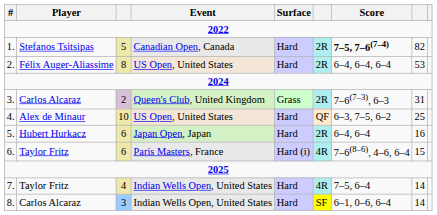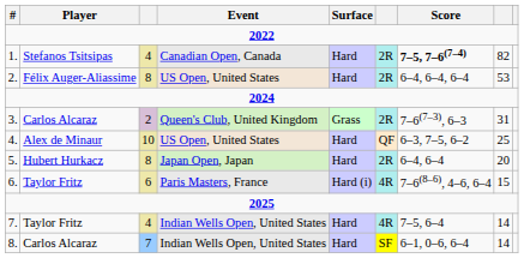1. | column 3: 5 -> 4
5. | column 3: 6 -> 8
5. | column 8: 16 -> 20
8. | column 3: 3 -> 7
